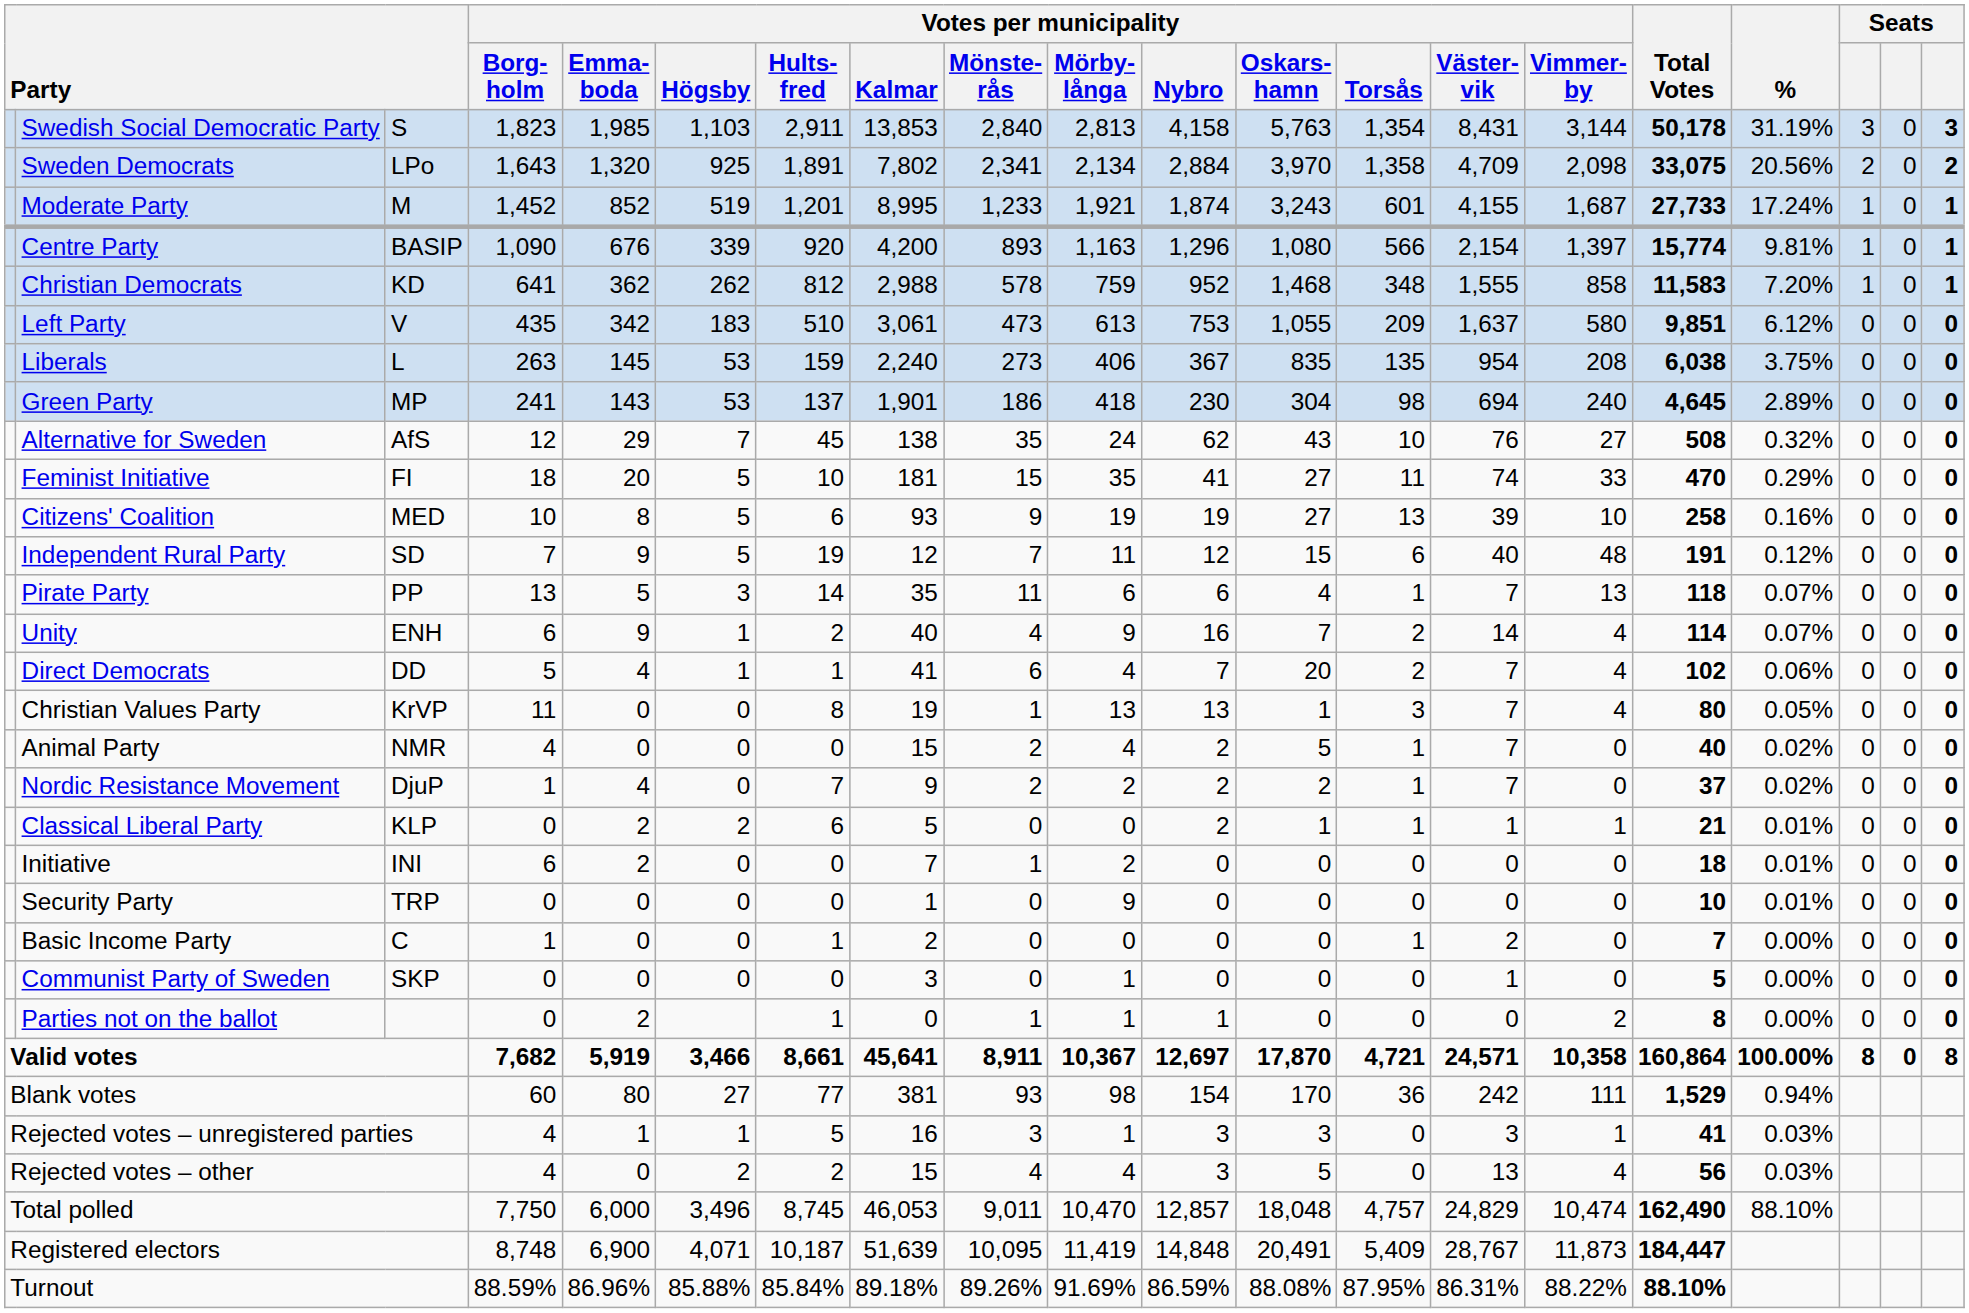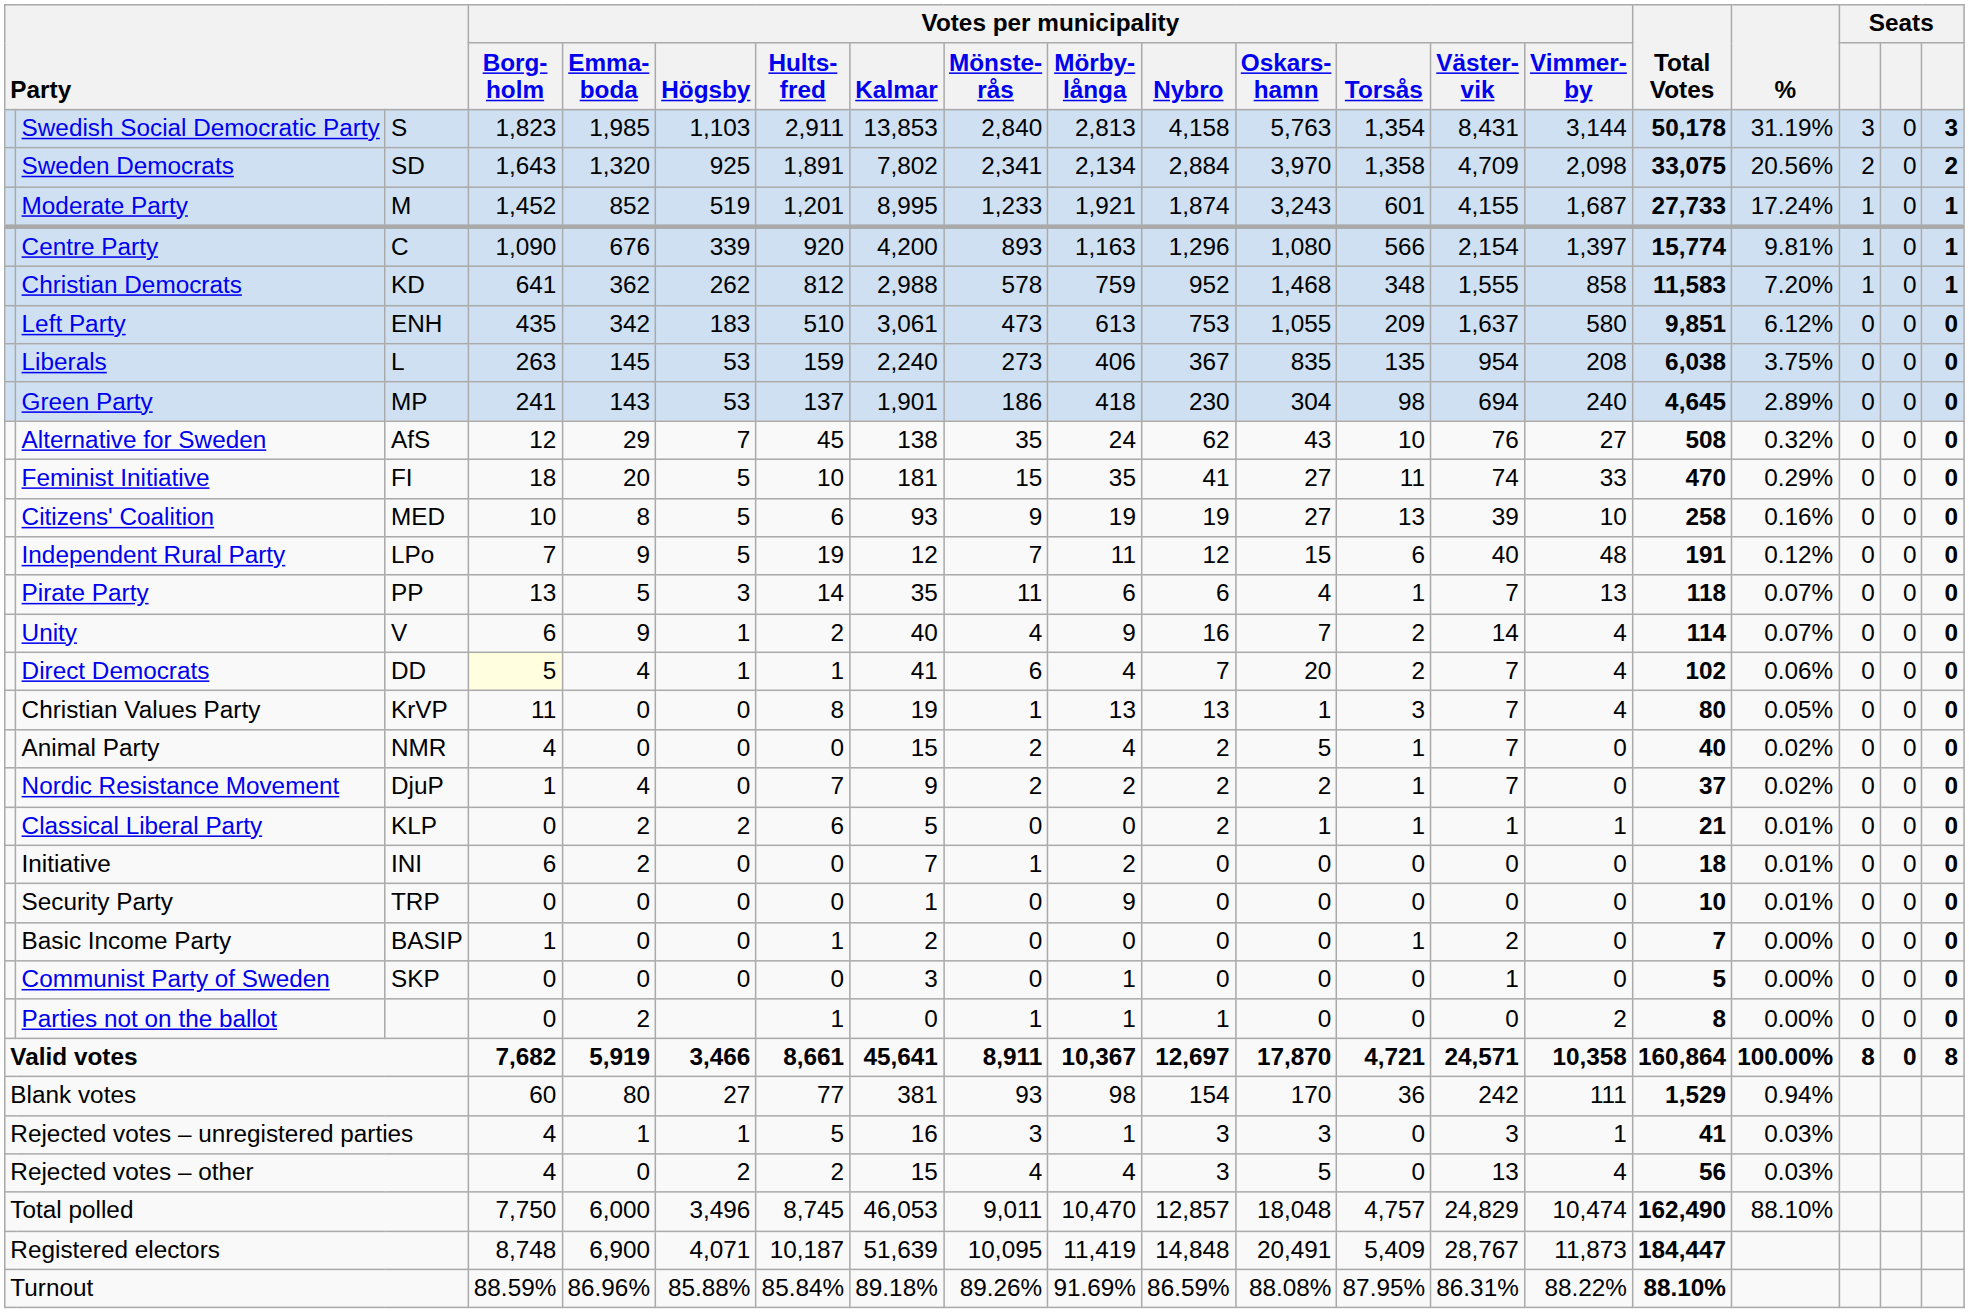Sweden Democrats | column 3: LPo -> SD
Centre Party | column 3: BASIP -> C
Left Party | column 3: V -> ENH
Independent Rural Party | column 3: SD -> LPo
Unity | column 3: ENH -> V
Direct Democrats | Votes per municipality / Borg- holm: no background -> lightyellow background
Basic Income Party | column 3: C -> BASIP
